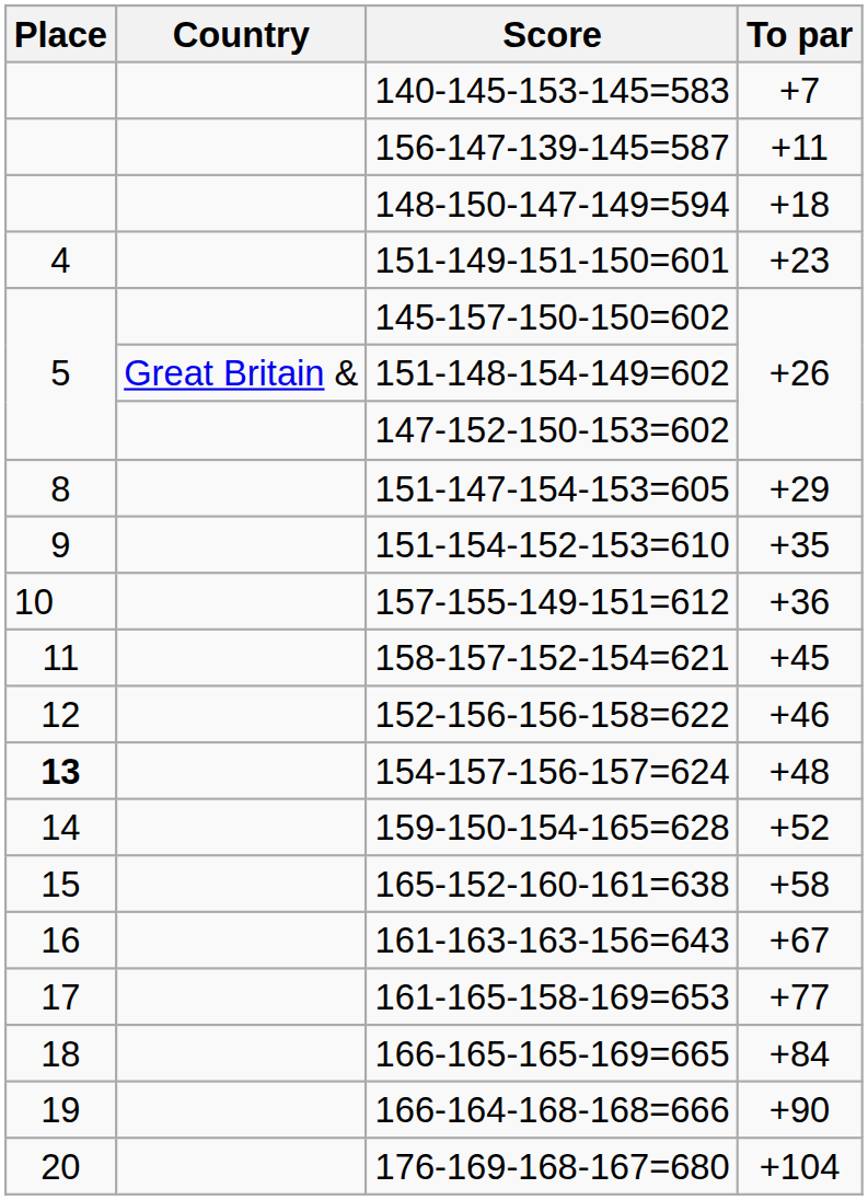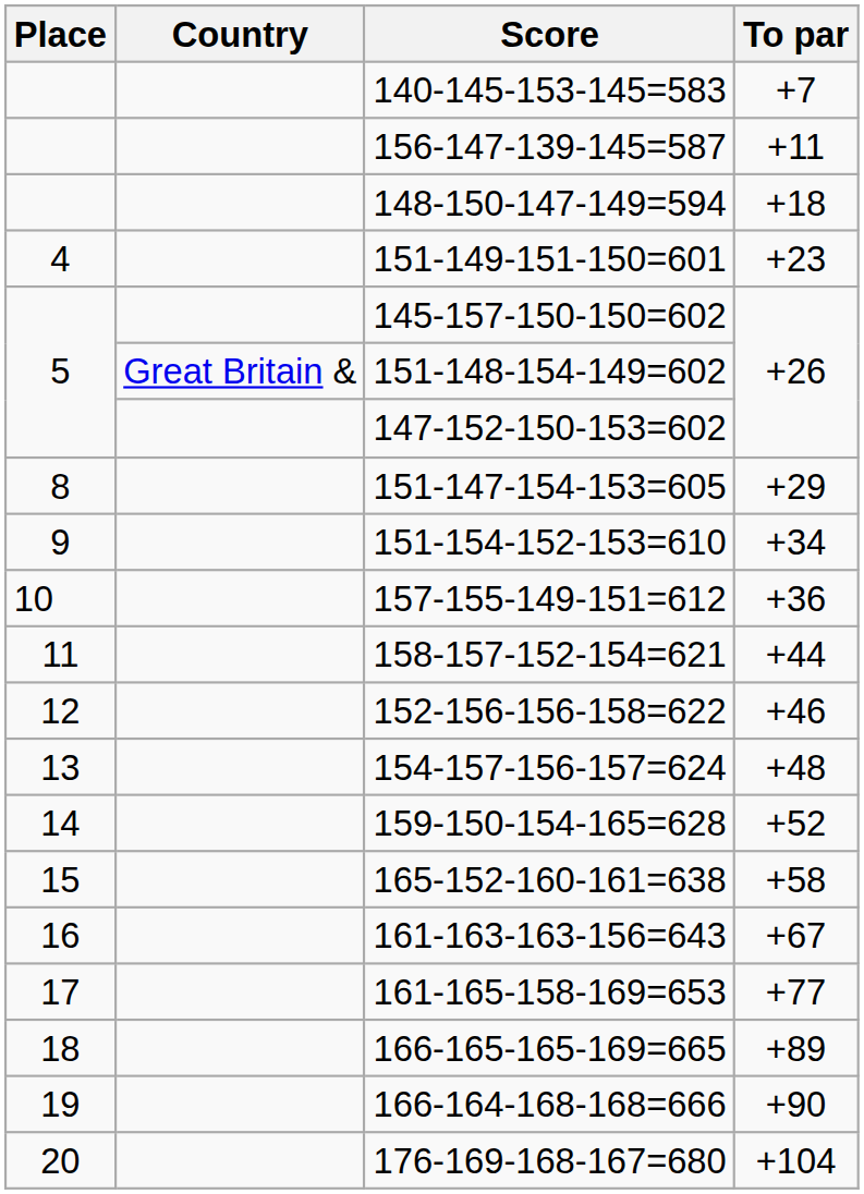151-154-152-153=610 | To par: +35 -> +34
158-157-152-154=621 | To par: +45 -> +44
154-157-156-157=624 | Place: bold -> normal
166-165-165-169=665 | To par: +84 -> +89
